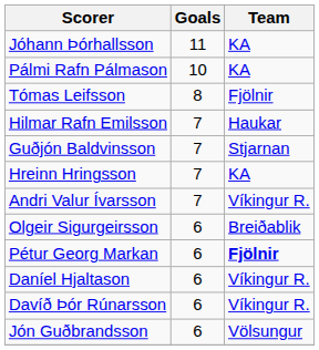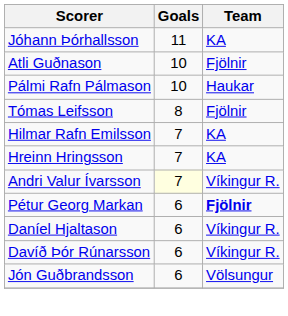+ row: Atli Guðnason | 10 | Fjölnir
Pálmi Rafn Pálmason | Team: KA -> Haukar
Hilmar Rafn Emilsson | Team: Haukar -> KA
- row: Guðjón Baldvinsson | 7 | Stjarnan
Andri Valur Ívarsson | Goals: no background -> lightyellow background
- row: Olgeir Sigurgeirsson | 6 | Breiðablik
